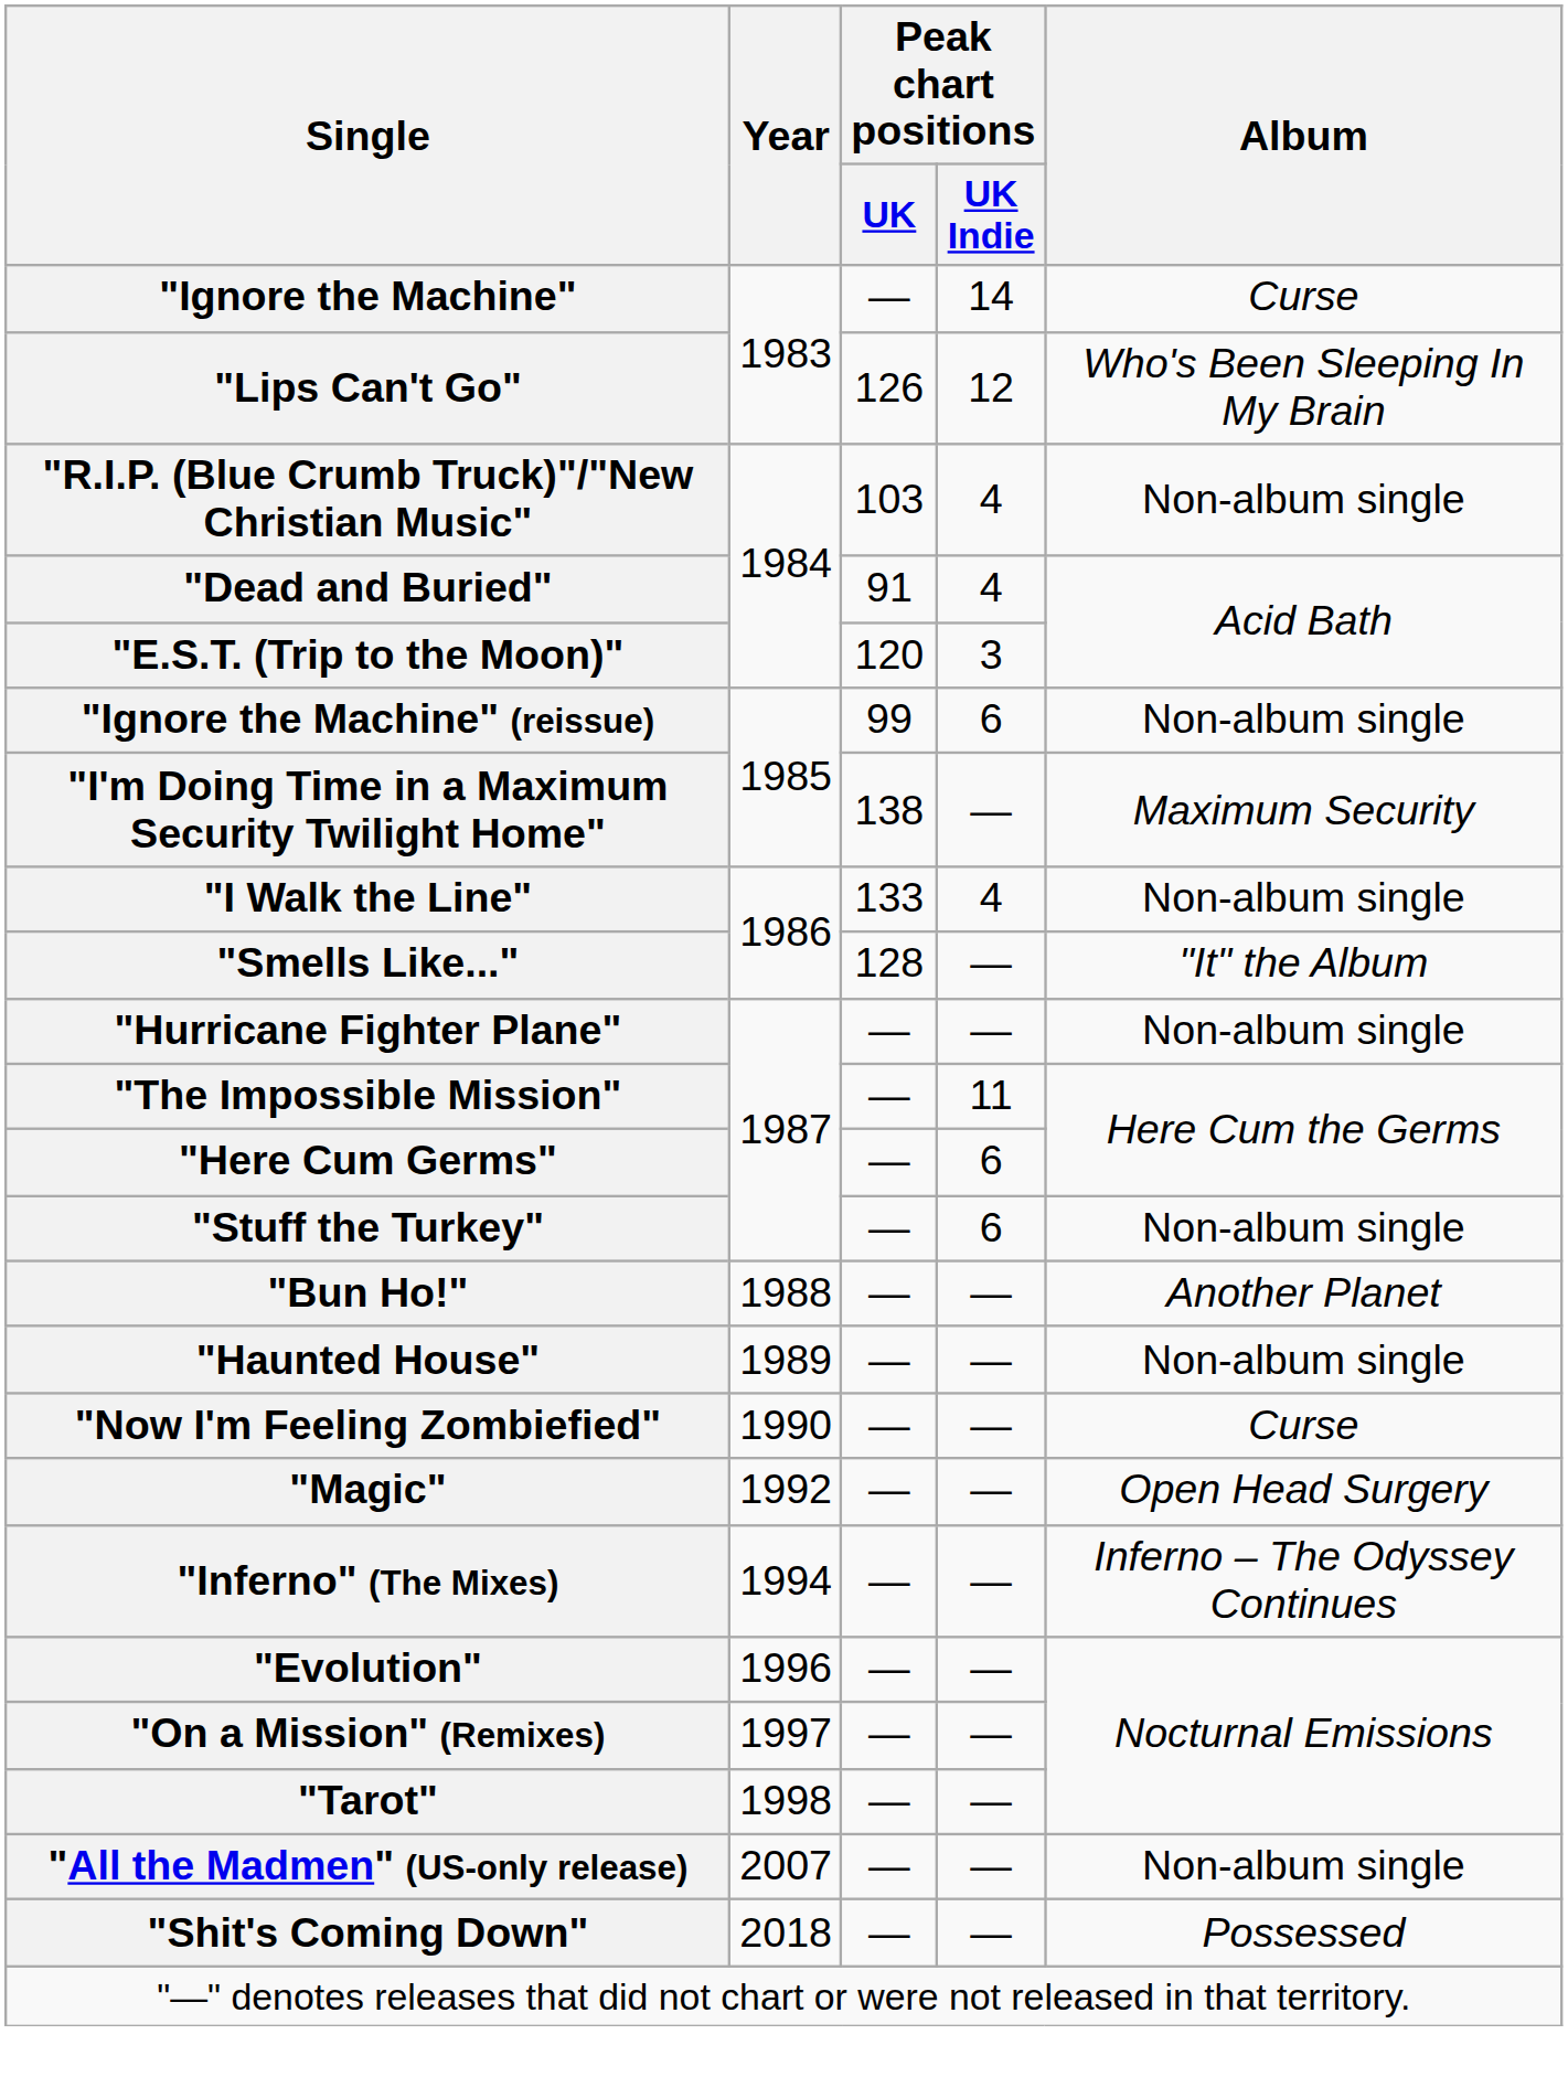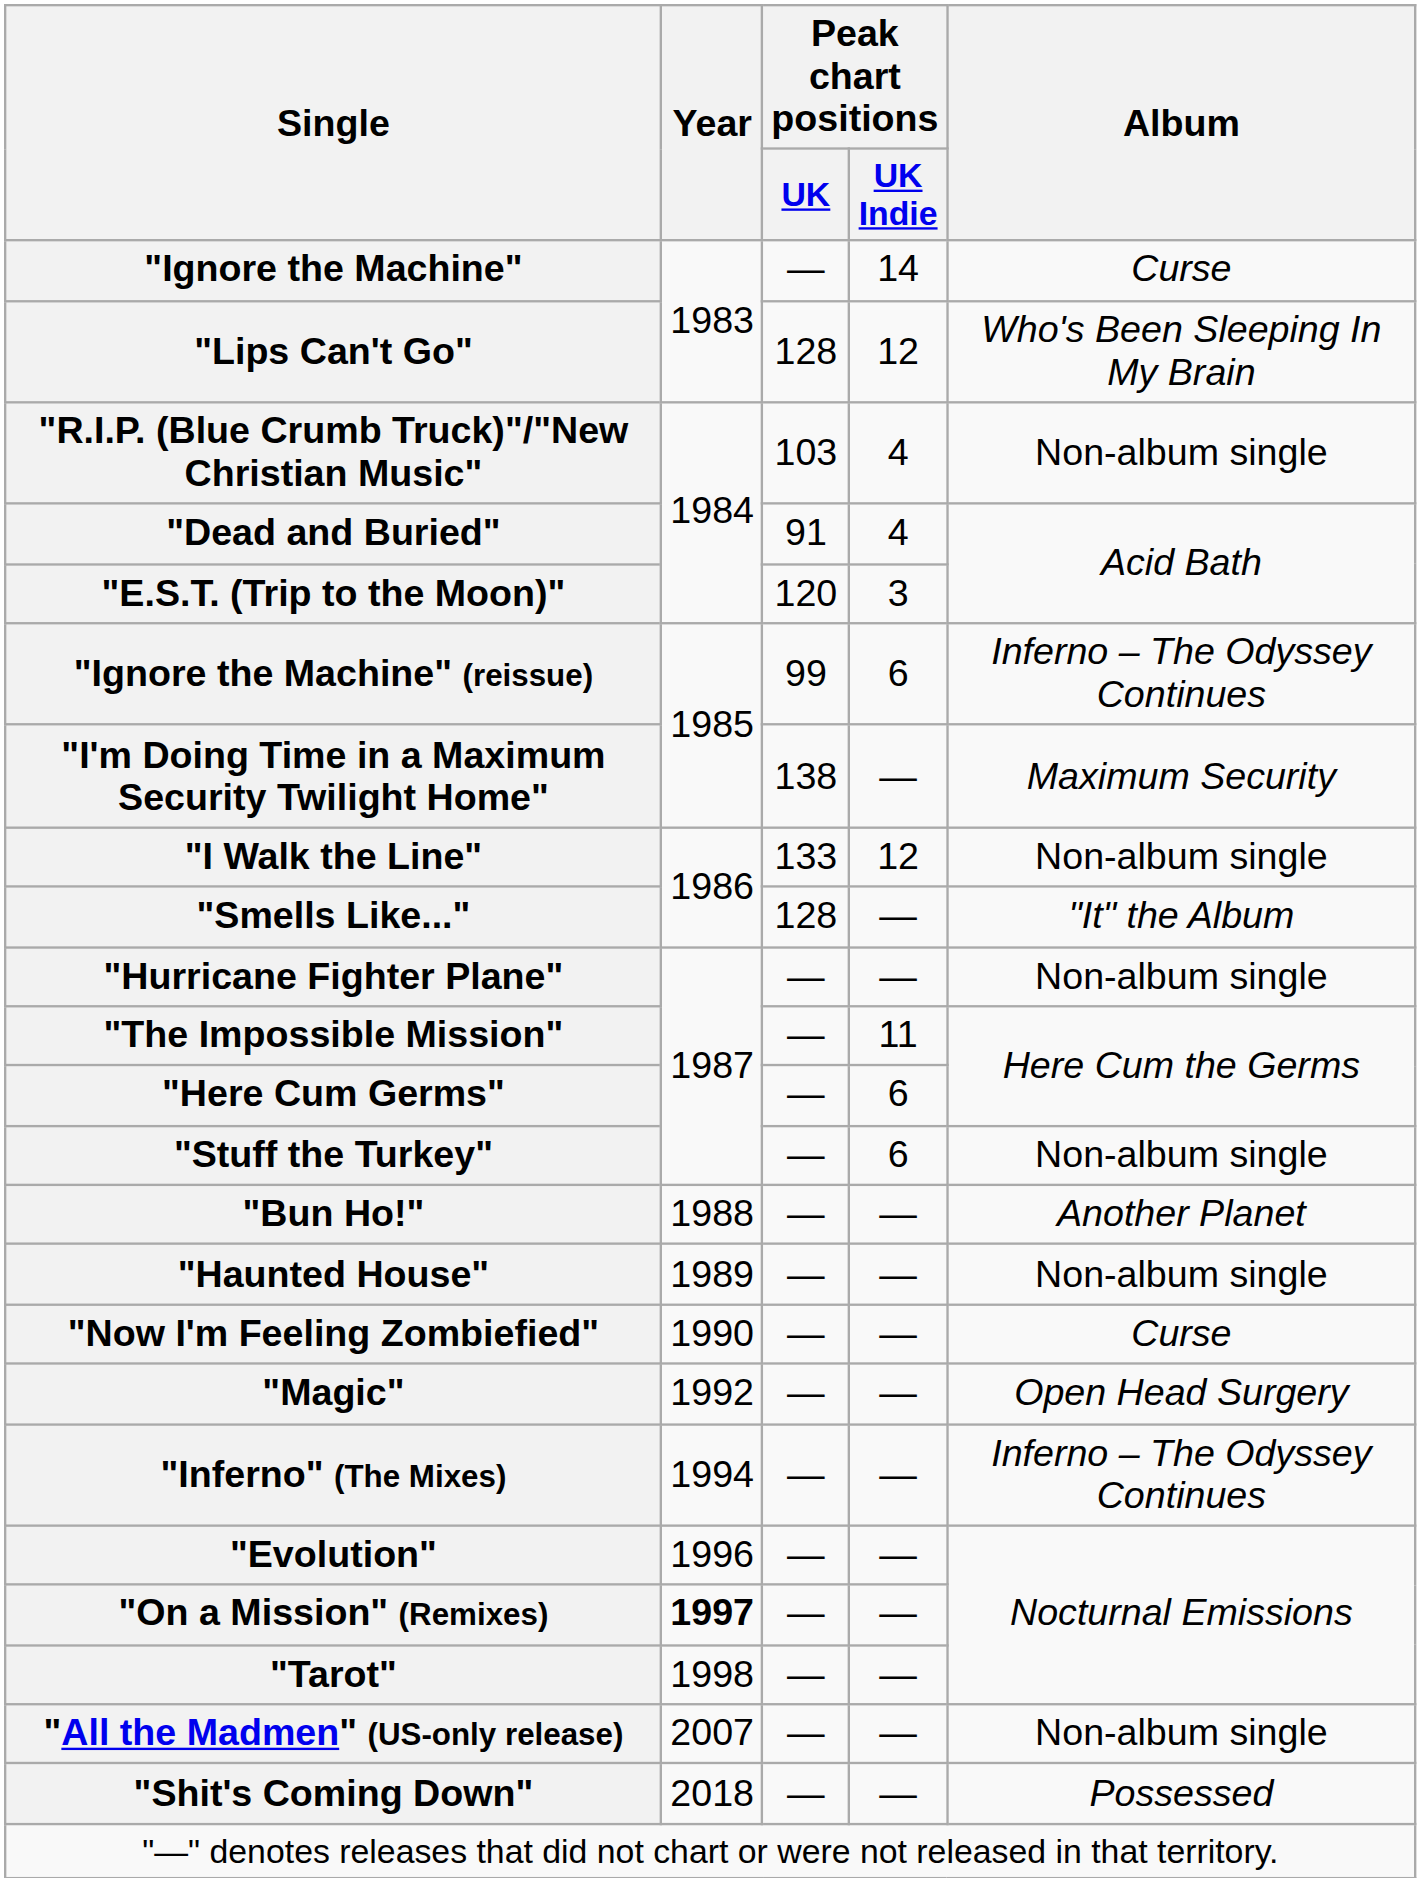"Lips Can't Go" | Peak chart positions / UK: 126 -> 128
"Ignore the Machine" (reissue) | Album: Non-album single -> Inferno – The Odyssey Continues
"I Walk the Line" | Peak chart positions / UK Indie: 4 -> 12
"On a Mission" (Remixes) | Year: normal -> bold
